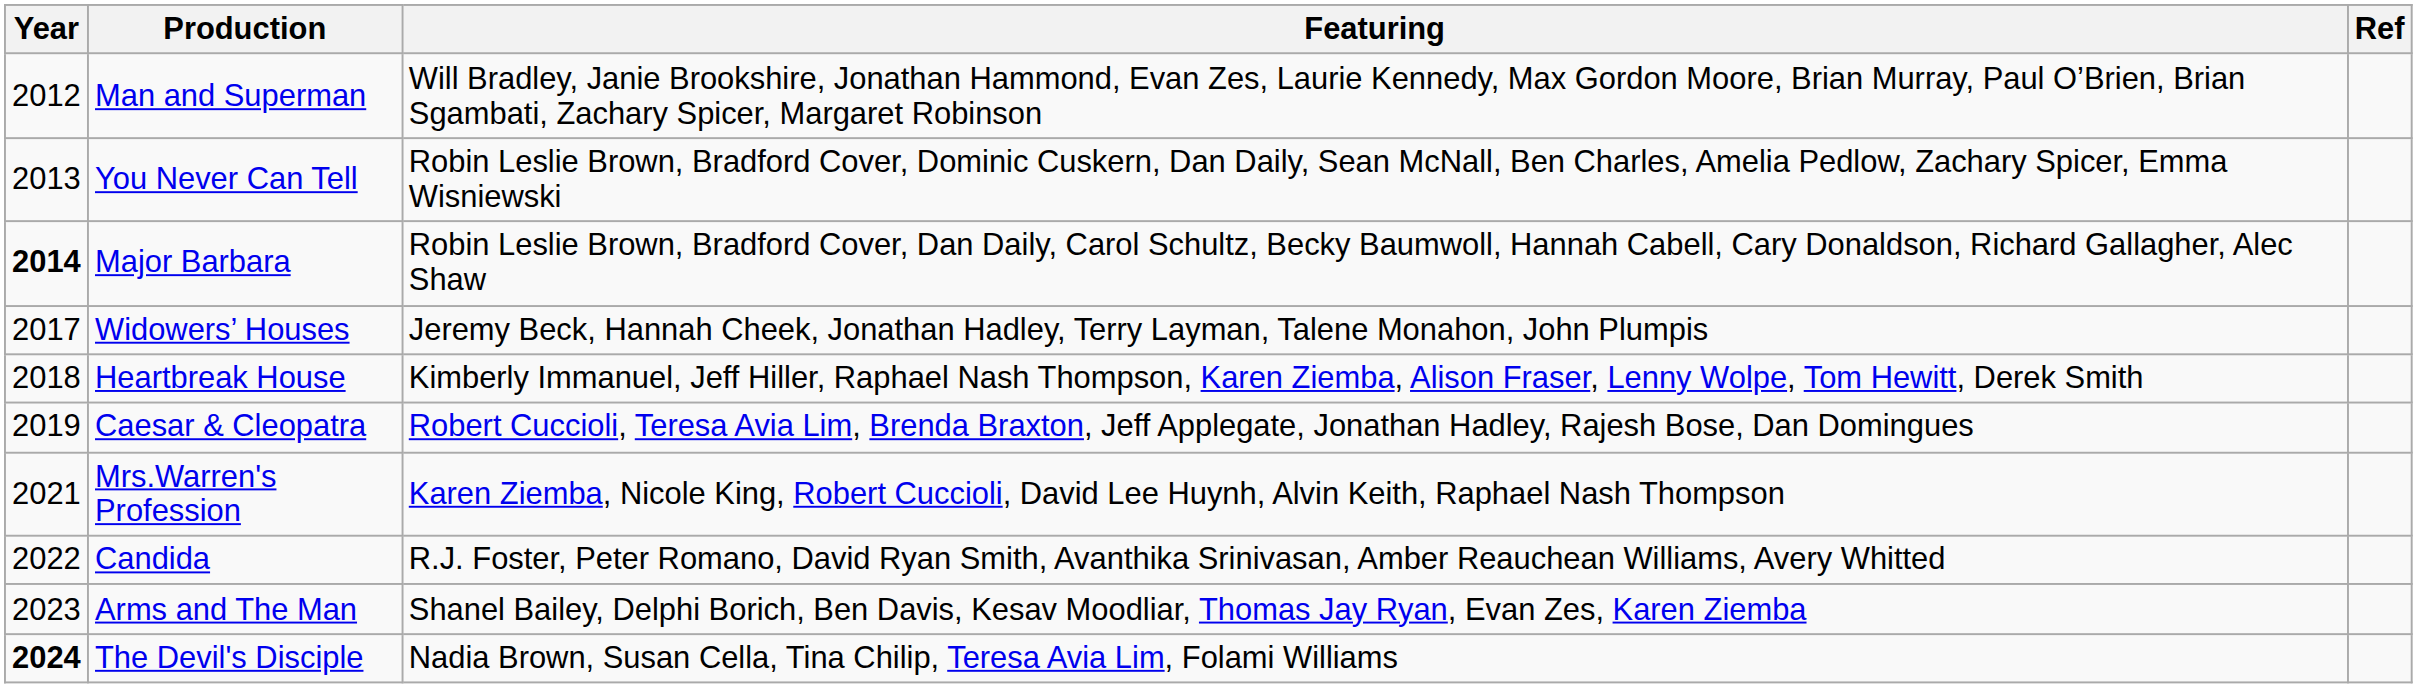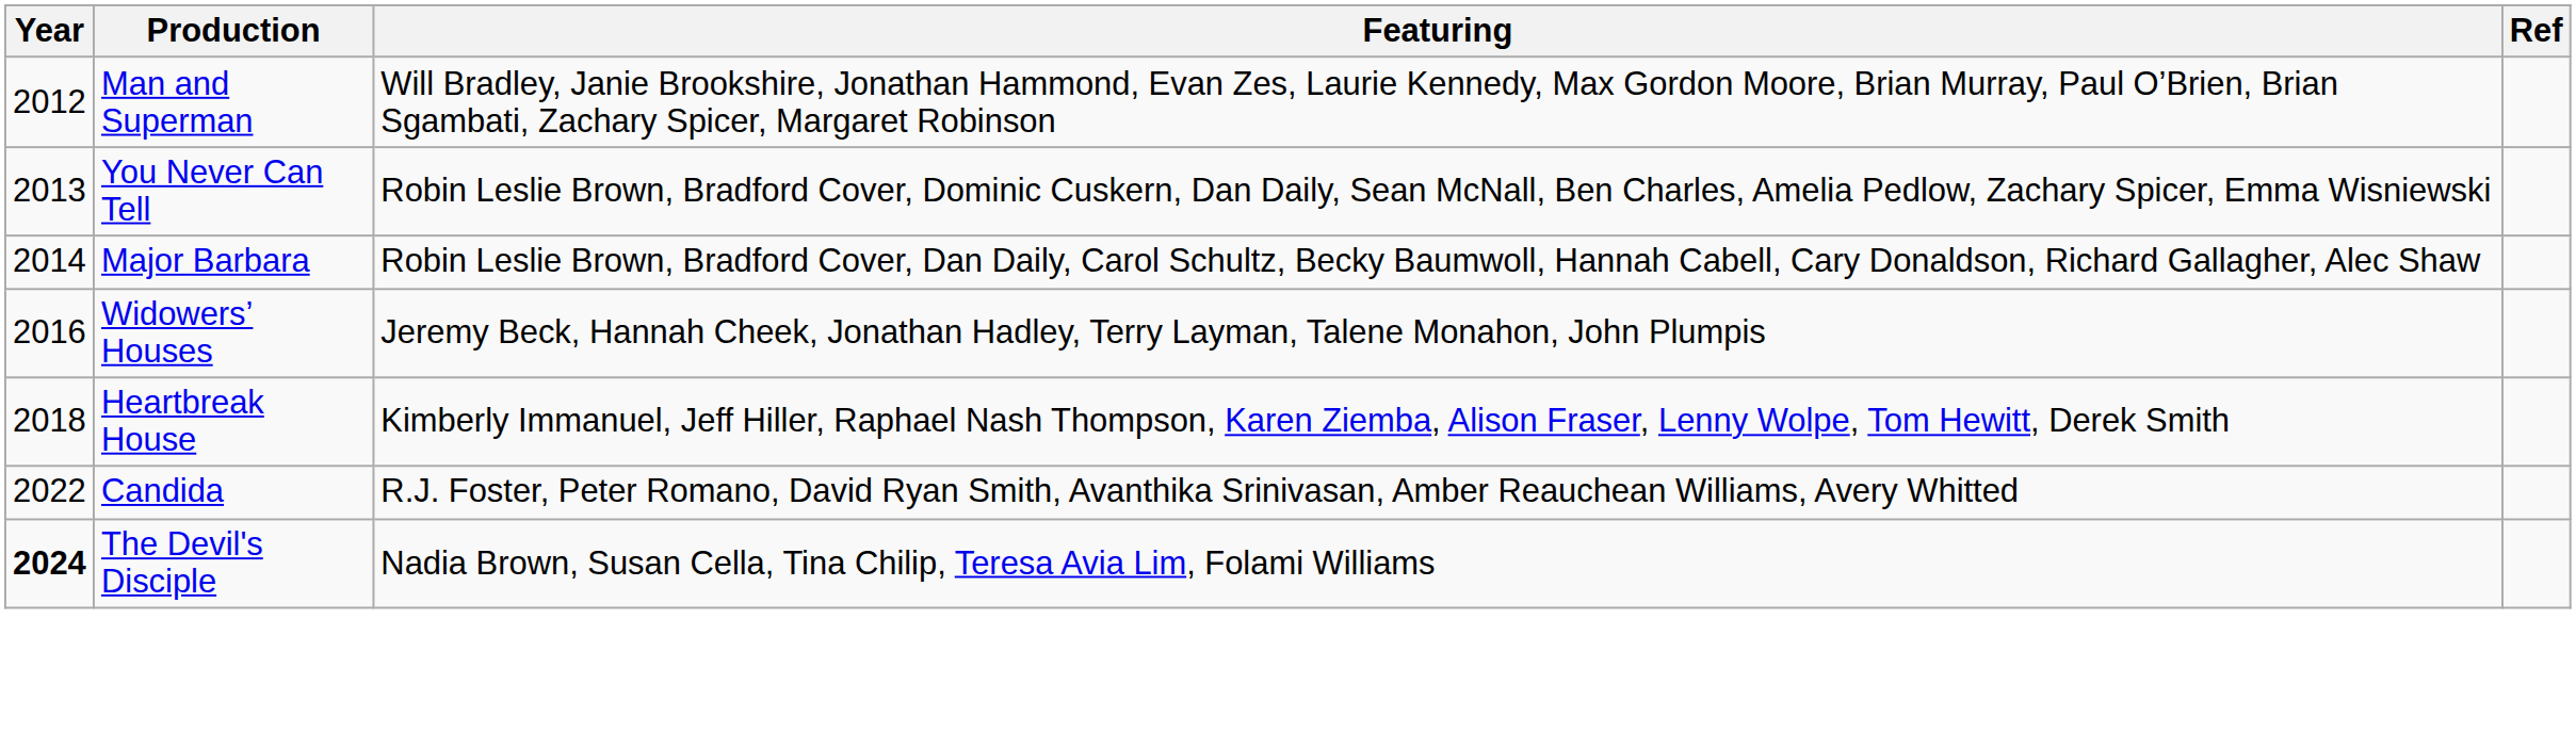Major Barbara | Year: bold -> normal
Widowers’ Houses | Year: 2017 -> 2016
- row: 2019 | Caesar & Cleopatra | Robert Cuccioli, Teresa Avia Lim, Brenda Braxton, Jeff Applegate, Jonathan Hadley, Rajesh Bose, Dan Domingues
- row: 2021 | Mrs.Warren's Profession | Karen Ziemba, Nicole King, Robert Cuccioli, David Lee Huynh, Alvin Keith, Raphael Nash Thompson
- row: 2023 | Arms and The Man | Shanel Bailey, Delphi Borich, Ben Davis, Kesav Moodliar, Thomas Jay Ryan, Evan Zes, Karen Ziemba
